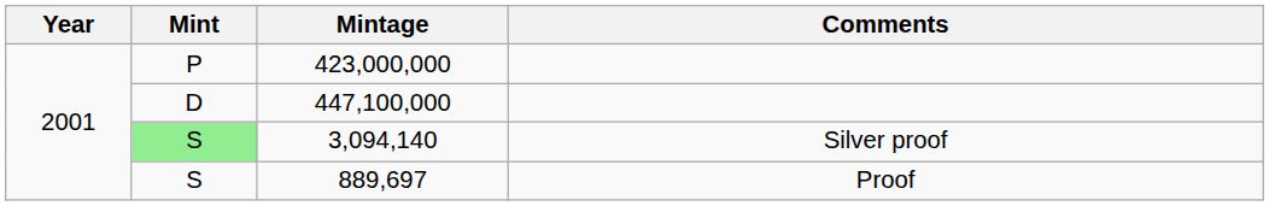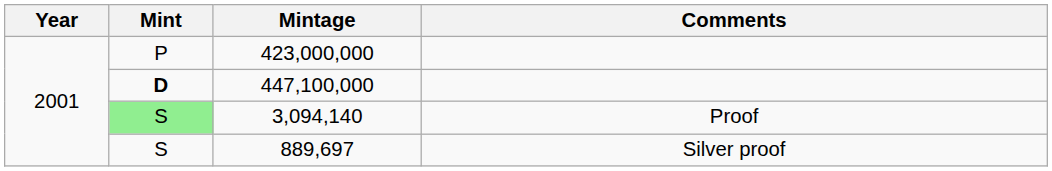447,100,000 | Mint: normal -> bold
3,094,140 | Comments: Silver proof -> Proof
889,697 | Comments: Proof -> Silver proof
